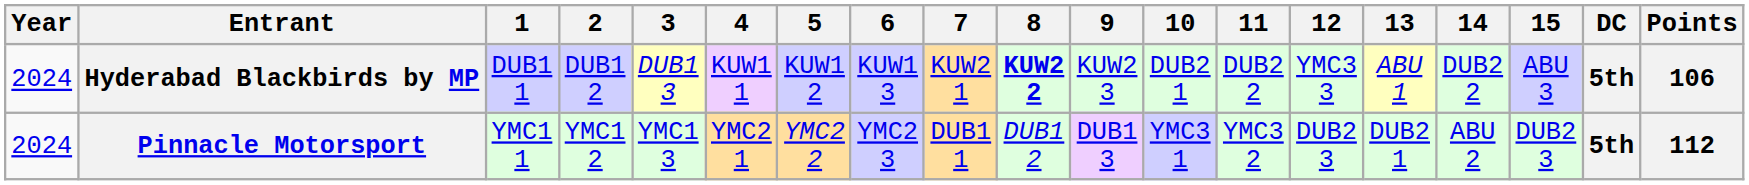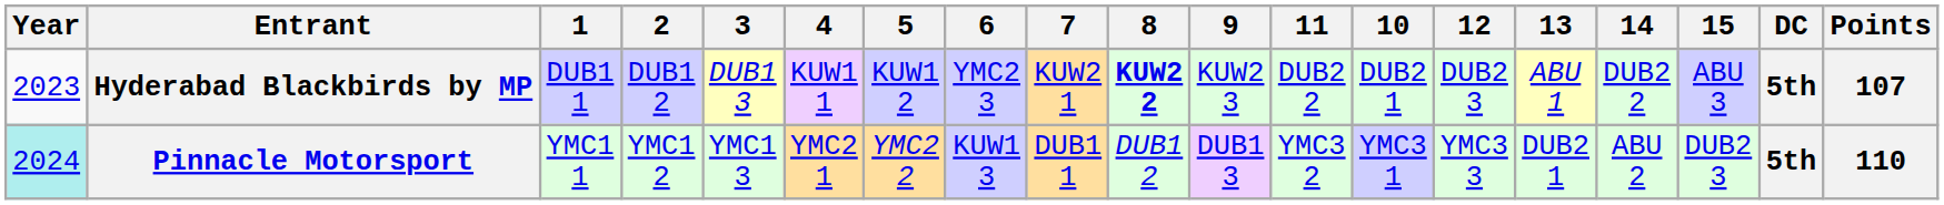columns swapped: 10 <-> 11
Hyderabad Blackbirds by MP | Year: 2024 -> 2023
Hyderabad Blackbirds by MP | 6: KUW1 3 -> YMC2 3
Hyderabad Blackbirds by MP | 12: YMC3 3 -> DUB2 3
Hyderabad Blackbirds by MP | Points: 106 -> 107
Pinnacle Motorsport | Year: no background -> paleturquoise background
Pinnacle Motorsport | 6: YMC2 3 -> KUW1 3
Pinnacle Motorsport | 12: DUB2 3 -> YMC3 3
Pinnacle Motorsport | Points: 112 -> 110
